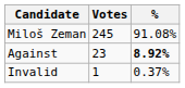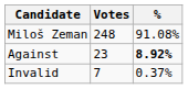Miloš Zeman | Votes: 245 -> 248
Invalid | Votes: 1 -> 7
